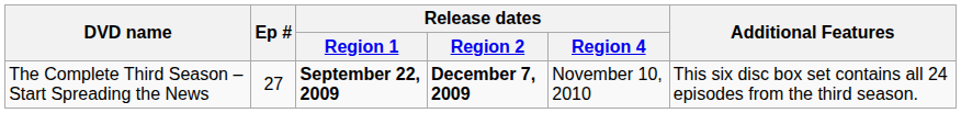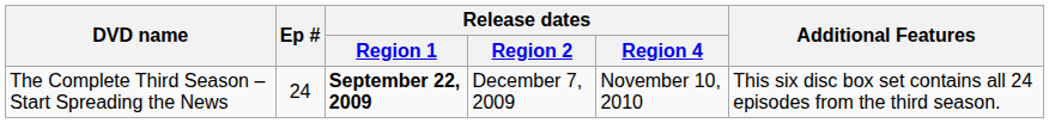The Complete Third Season – Start Spreading the News | Ep #: 27 -> 24
The Complete Third Season – Start Spreading the News | Release dates / Region 2: bold -> normal
